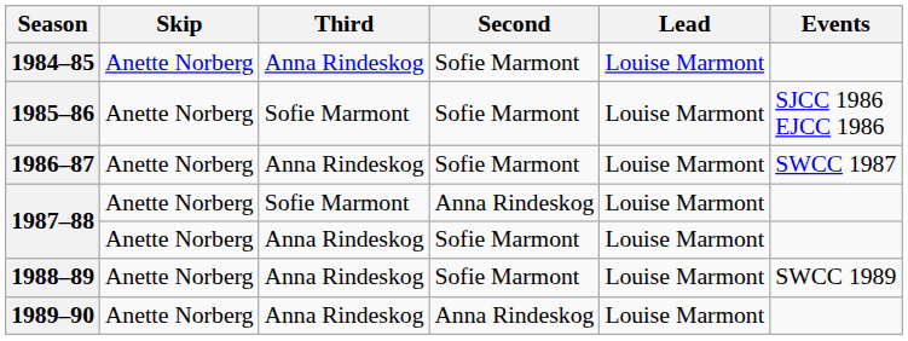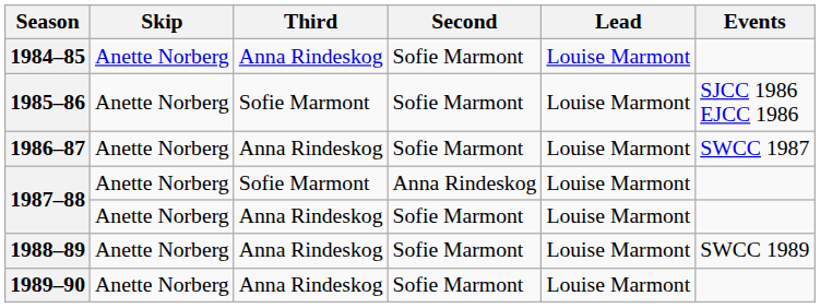1989–90 | Second: Anna Rindeskog -> Sofie Marmont
